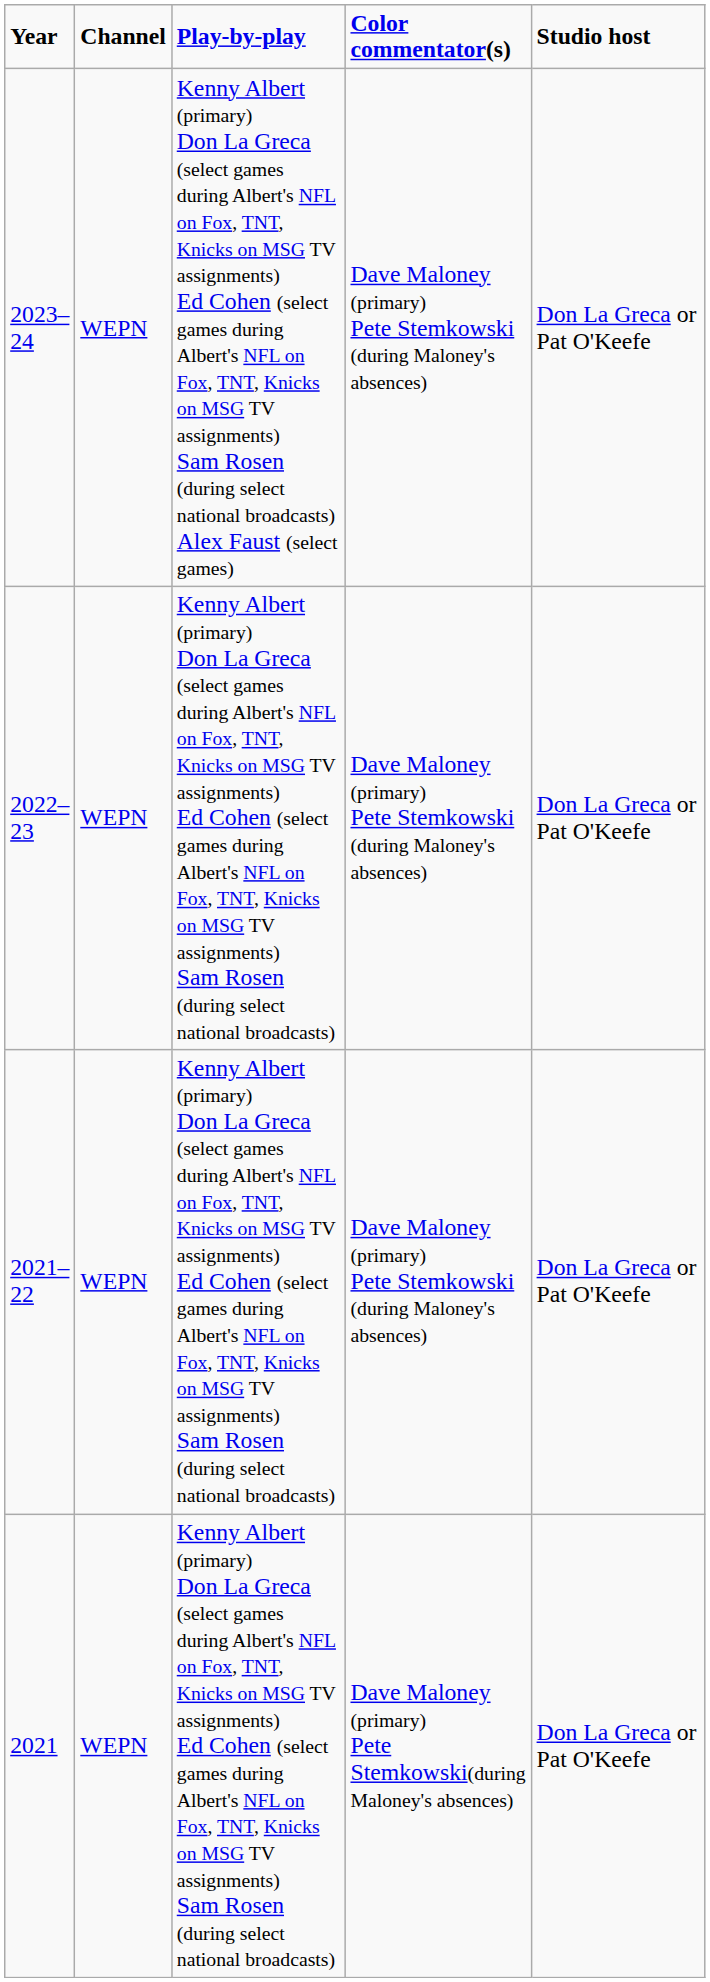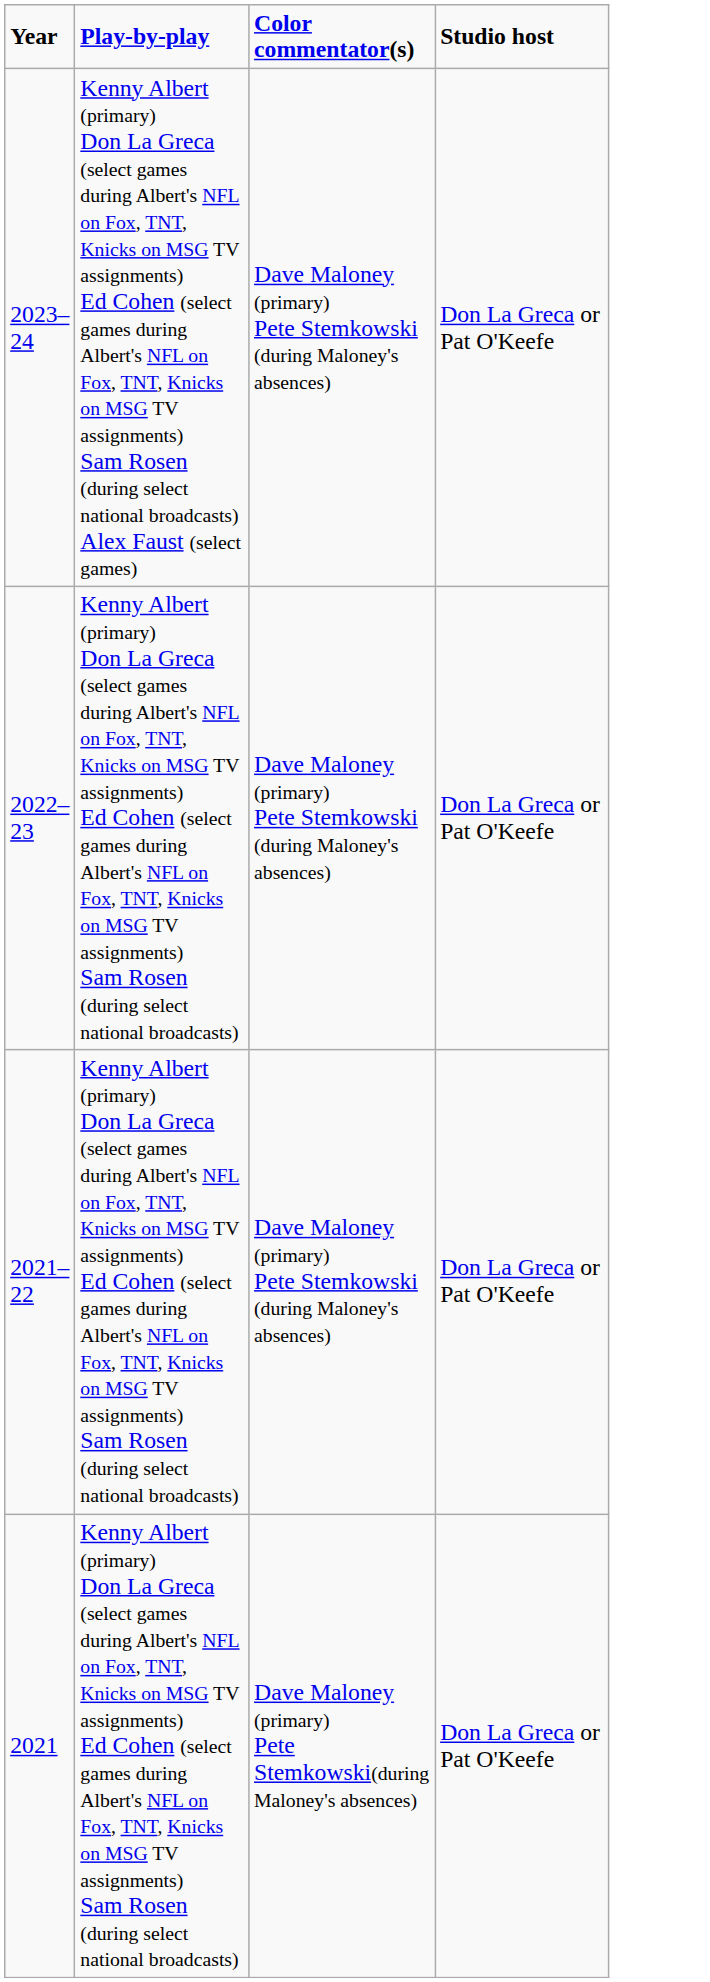- column: Channel | WEPN | WEPN | WEPN | WEPN
